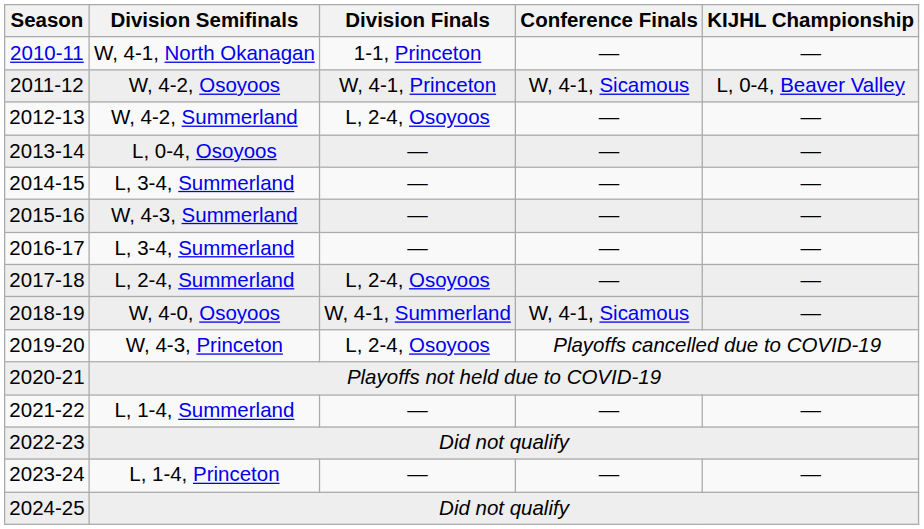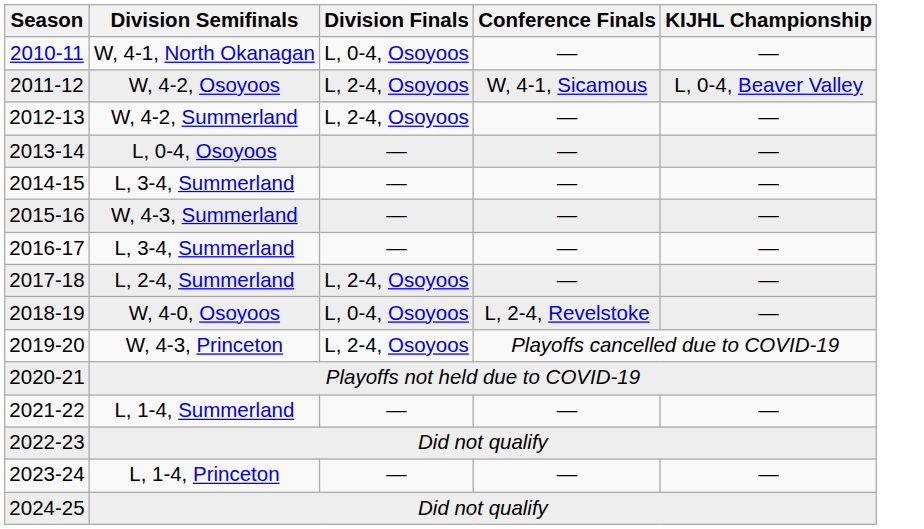2010-11 | Division Finals: 1-1, Princeton -> L, 0-4, Osoyoos
2011-12 | Division Finals: W, 4-1, Princeton -> L, 2-4, Osoyoos
2018-19 | Division Finals: W, 4-1, Summerland -> L, 0-4, Osoyoos
2018-19 | Conference Finals: W, 4-1, Sicamous -> L, 2-4, Revelstoke
